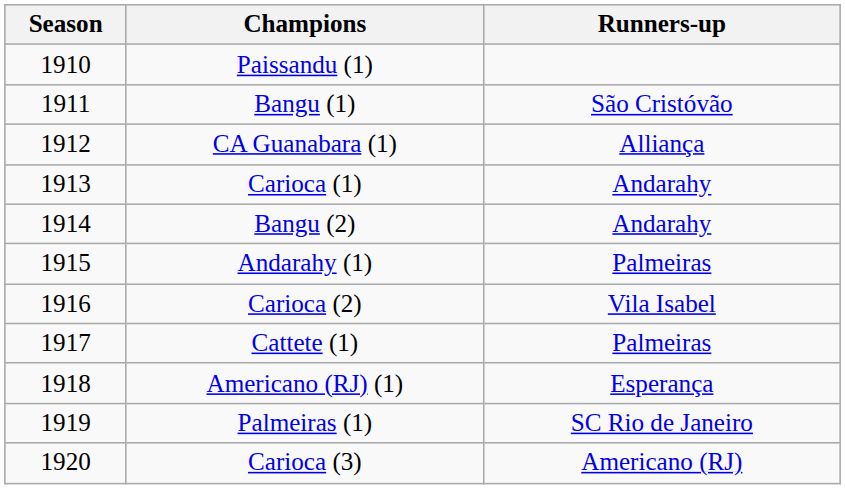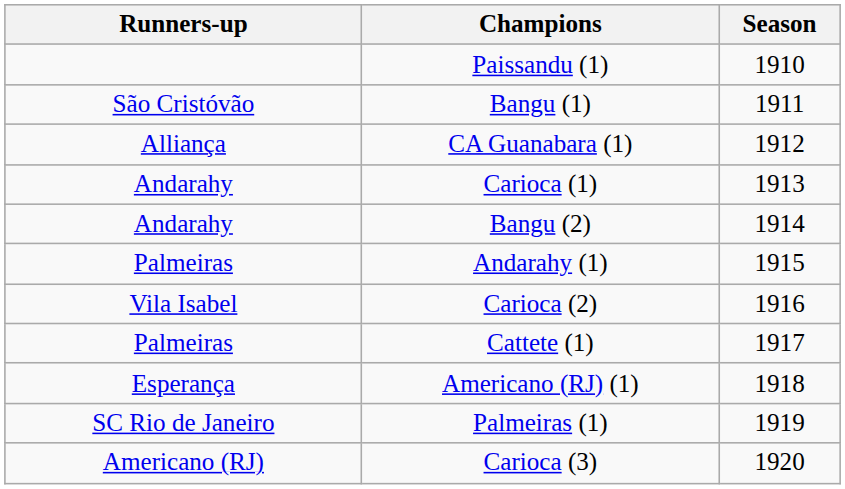columns swapped: Season <-> Runners-up
